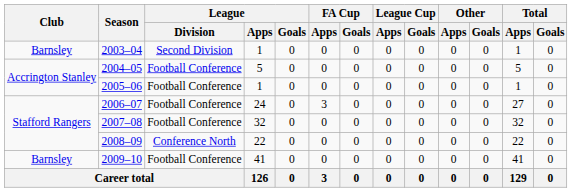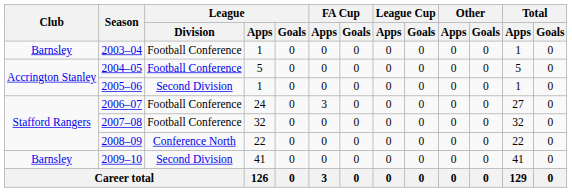2003–04 | League / Division: Second Division -> Football Conference
2005–06 | League / Division: Football Conference -> Second Division
2009–10 | League / Division: Football Conference -> Second Division
